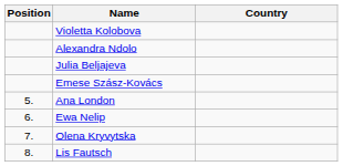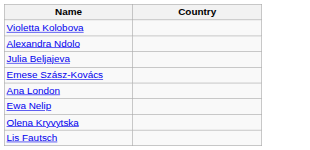- column: Position | 5. | 6. | 7. | 8.
